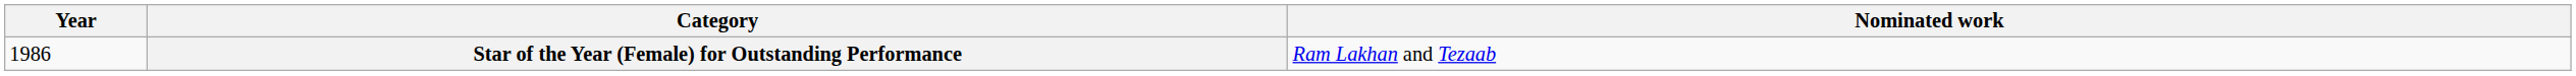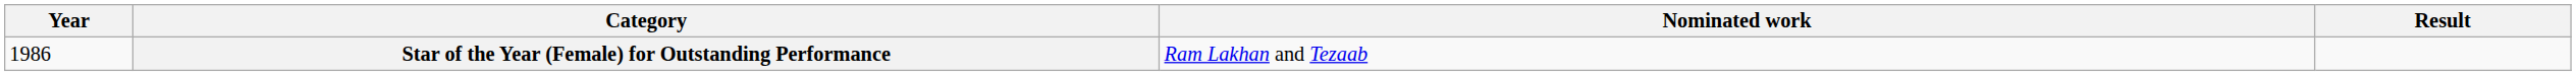+ column: Result
